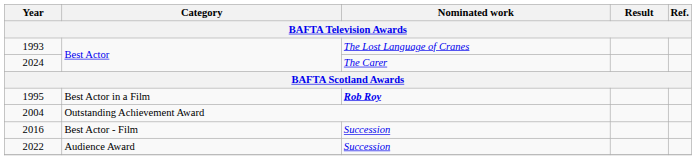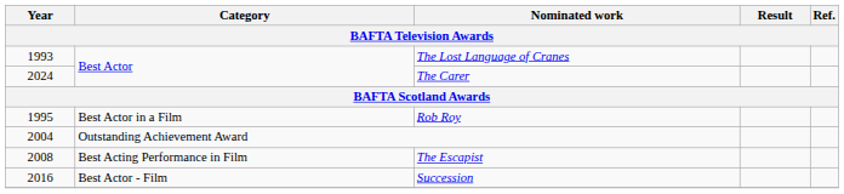1995 | Nominated work: bold -> normal
+ row: 2008 | Best Acting Performance in Film | The Escapist
- row: 2022 | Audience Award | Succession
